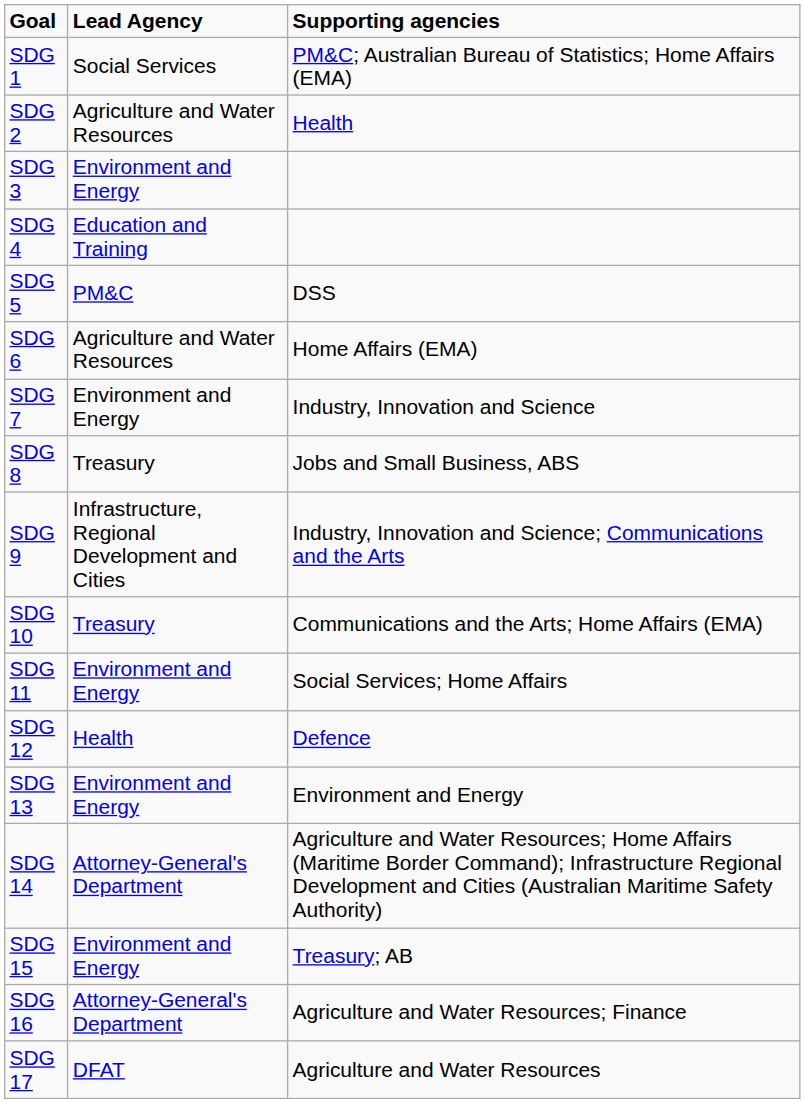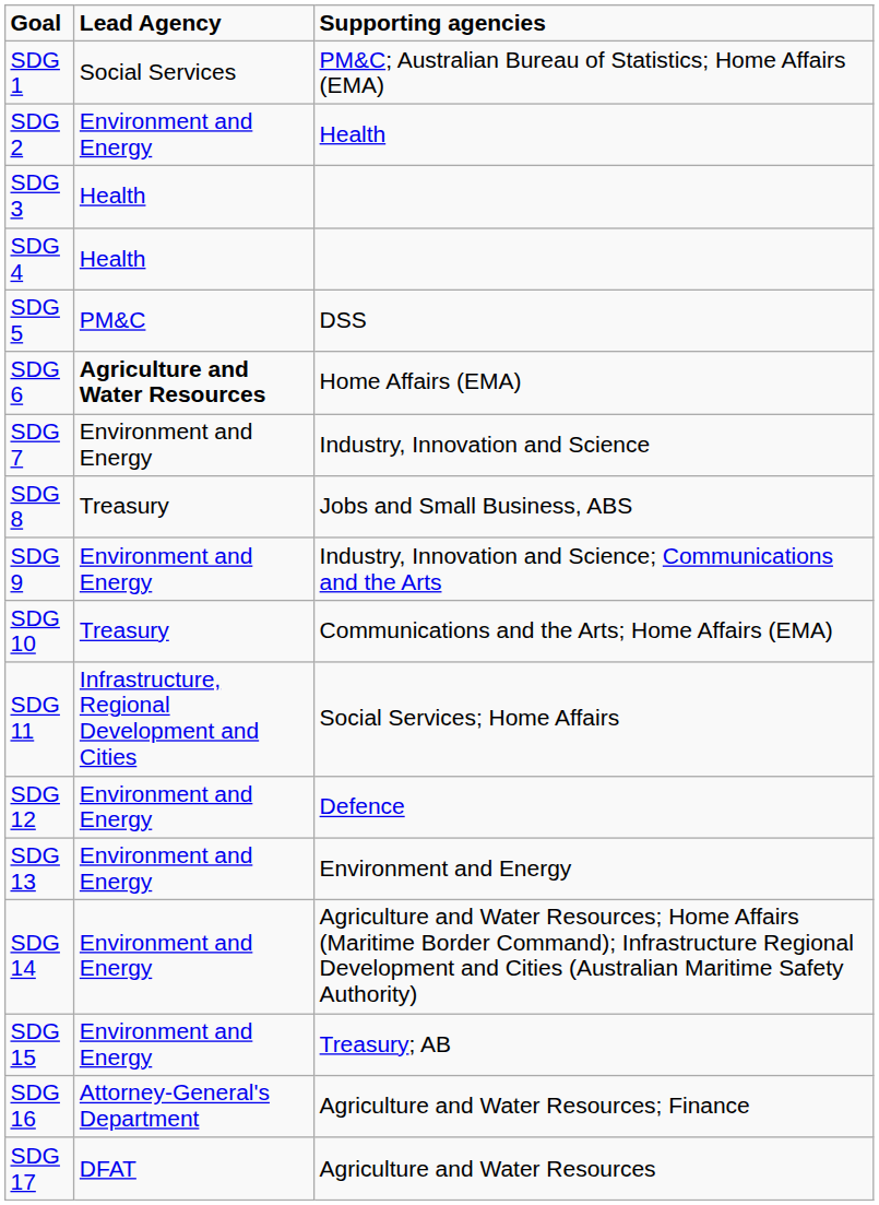SDG 2 | Lead Agency: Agriculture and Water Resources -> Environment and Energy
SDG 3 | Lead Agency: Environment and Energy -> Health
SDG 4 | Lead Agency: Education and Training -> Health
SDG 6 | Lead Agency: normal -> bold
SDG 9 | Lead Agency: Infrastructure, Regional Development and Cities -> Environment and Energy
SDG 11 | Lead Agency: Environment and Energy -> Infrastructure, Regional Development and Cities
SDG 12 | Lead Agency: Health -> Environment and Energy
SDG 14 | Lead Agency: Attorney-General's Department -> Environment and Energy
